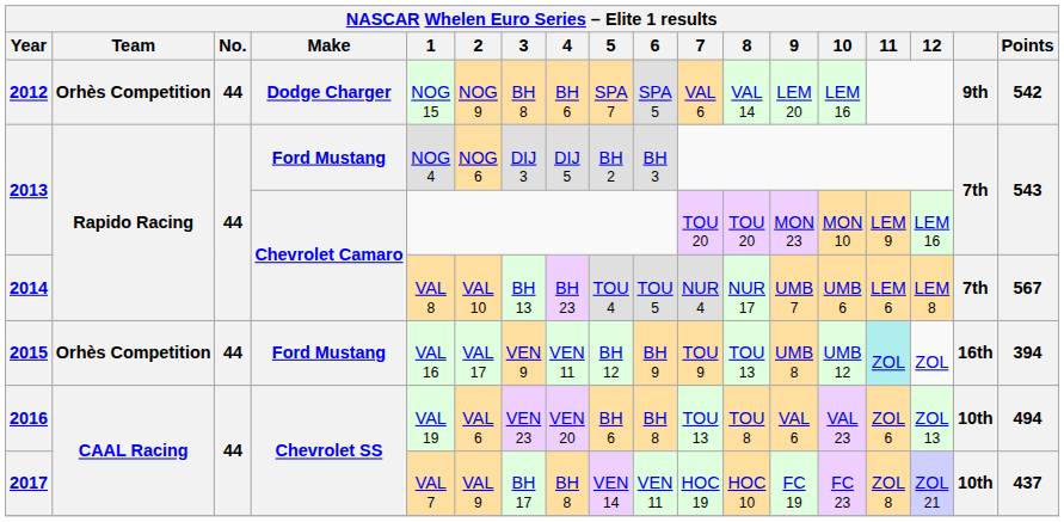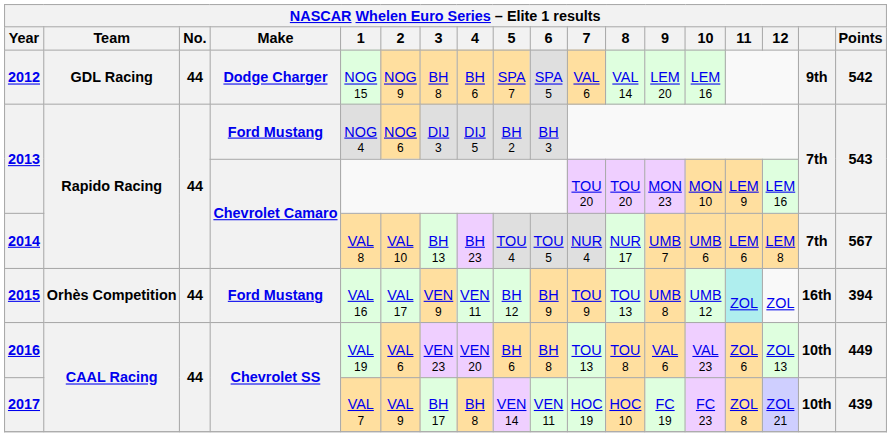2012 | Team: Orhès Competition -> GDL Racing
2016 | Points: 494 -> 449
2017 | Points: 437 -> 439
